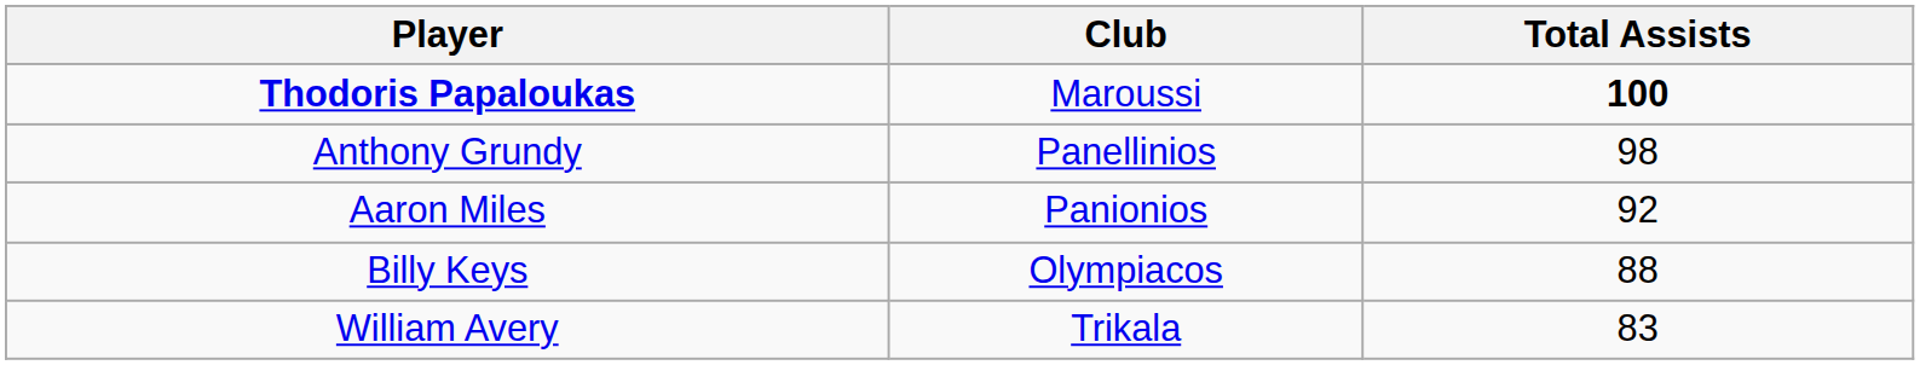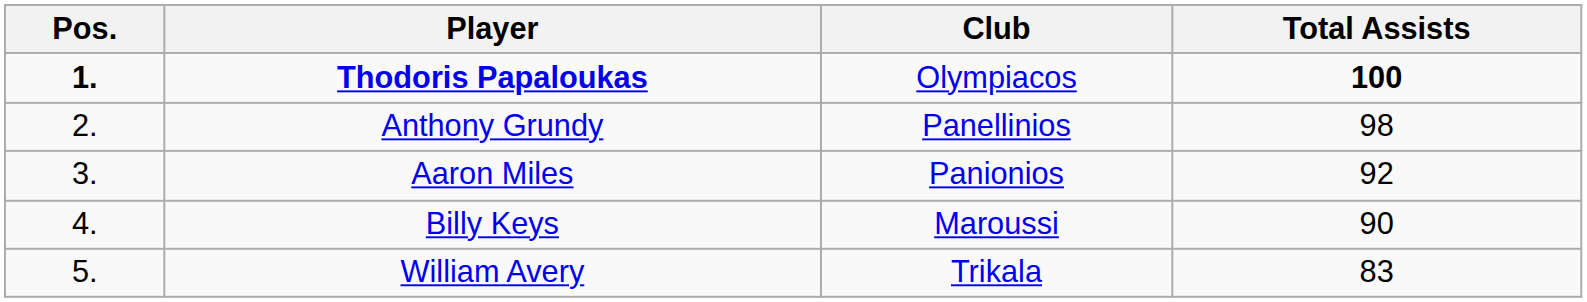+ column: Pos. | 1. | 2. | 3. | 4. | 5.
Thodoris Papaloukas | Club: Maroussi -> Olympiacos
Billy Keys | Club: Olympiacos -> Maroussi
Billy Keys | Total Assists: 88 -> 90
